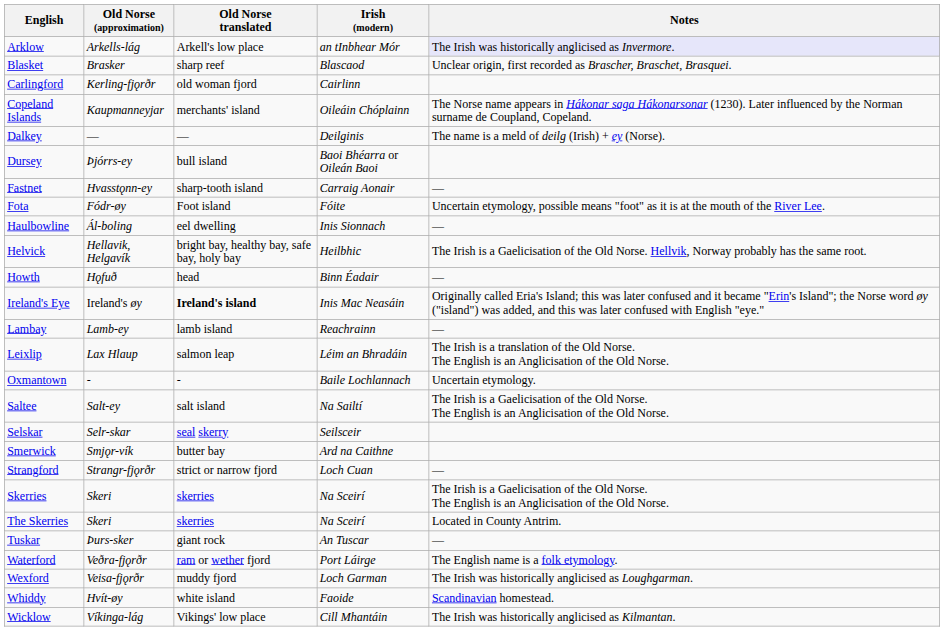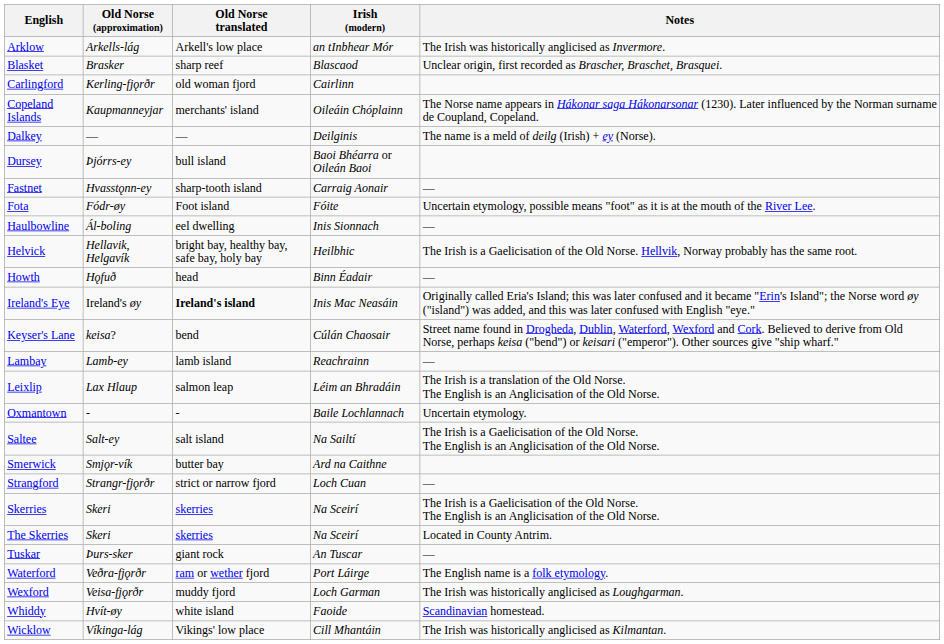Arklow | Notes: lavender background -> no background
+ row: Keyser's Lane | keisa? | bend | Cúlán Chaosair | Street name found in Drogheda, Dublin, Waterford, Wexford and Cork. Believed to derive from Old Norse, perhaps keisa ("bend") or keisari ("emperor"). Other sources give "ship wharf."
- row: Selskar | Selr-skar | seal skerry | Seilsceir
